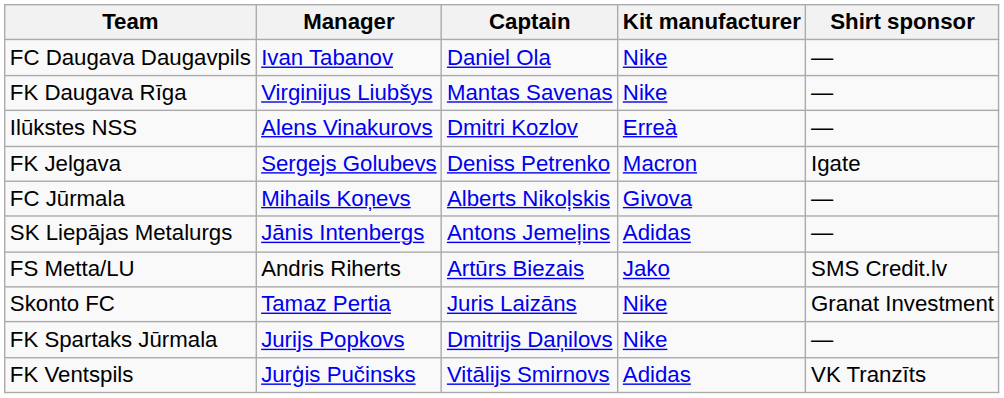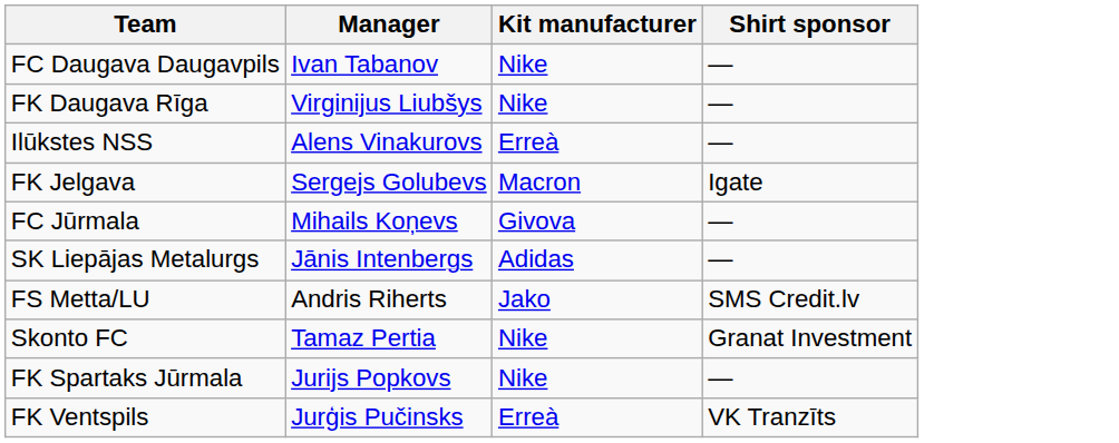- column: Captain | Daniel Ola | Mantas Savenas | Dmitri Kozlov | Deniss Petrenko | Alberts Nikoļskis | Antons Jemeļins | Artūrs Biezais | Juris Laizāns | Dmitrijs Daņilovs | Vitālijs Smirnovs
FK Ventspils | Kit manufacturer: Adidas -> Erreà
